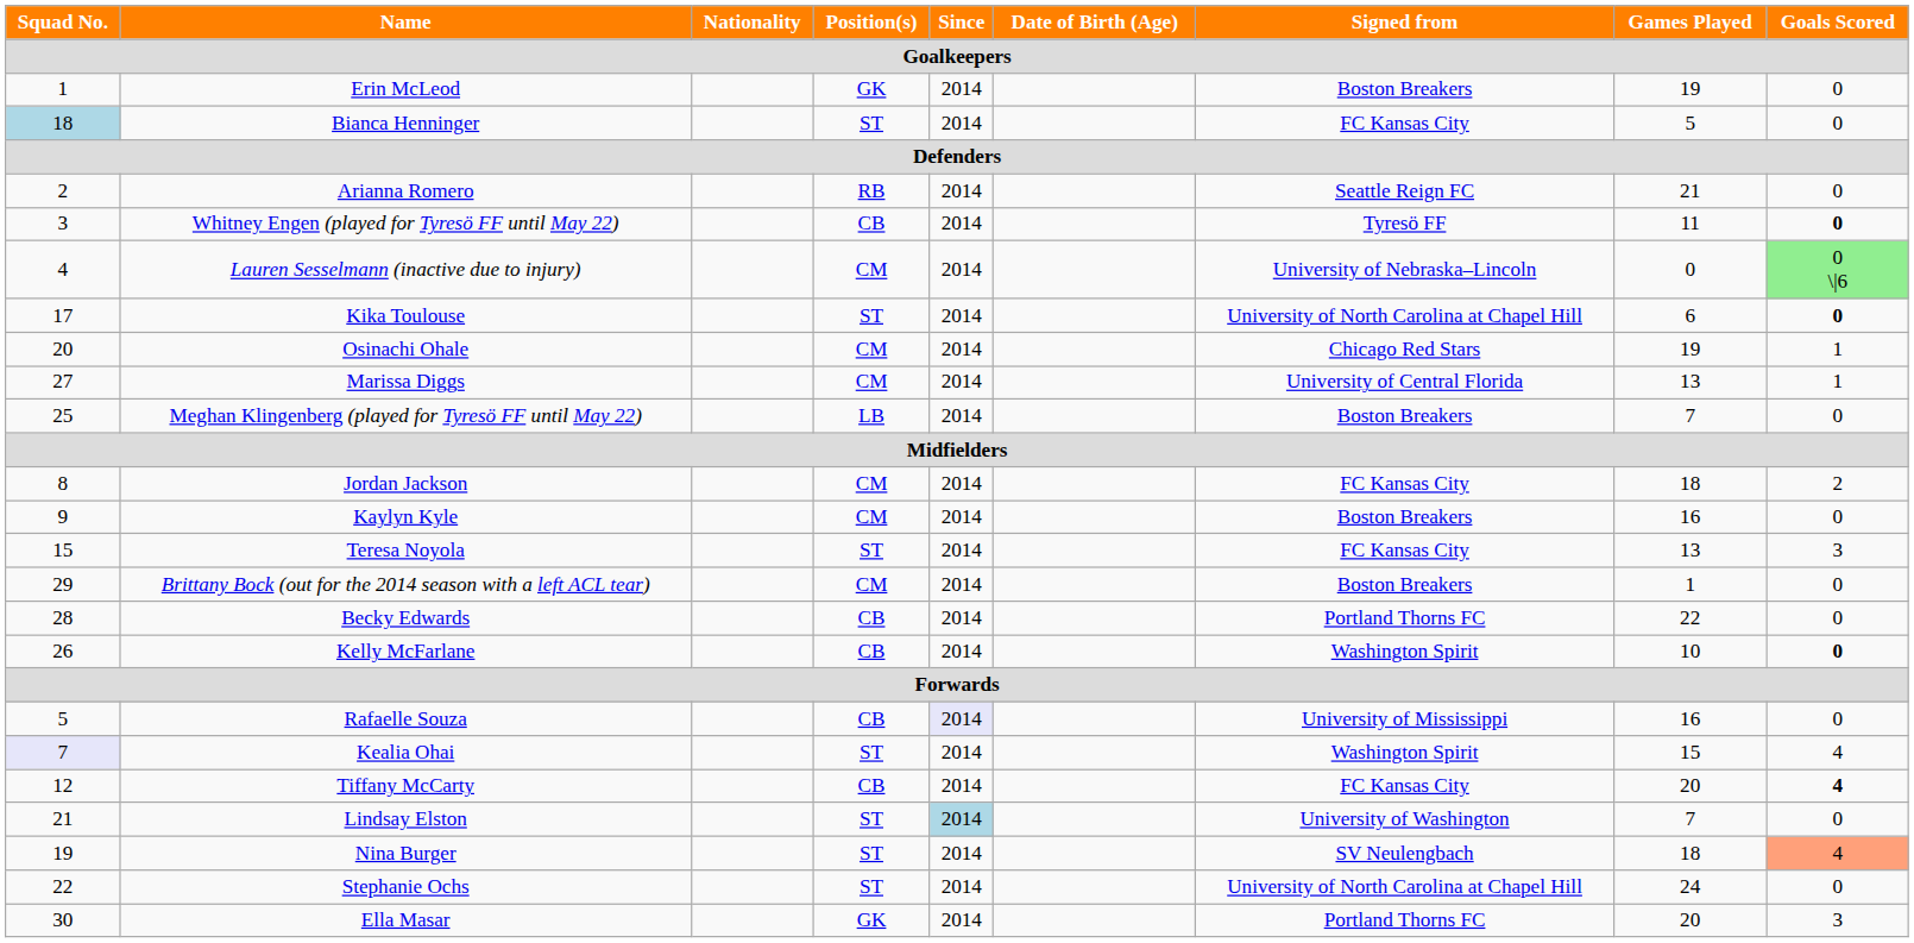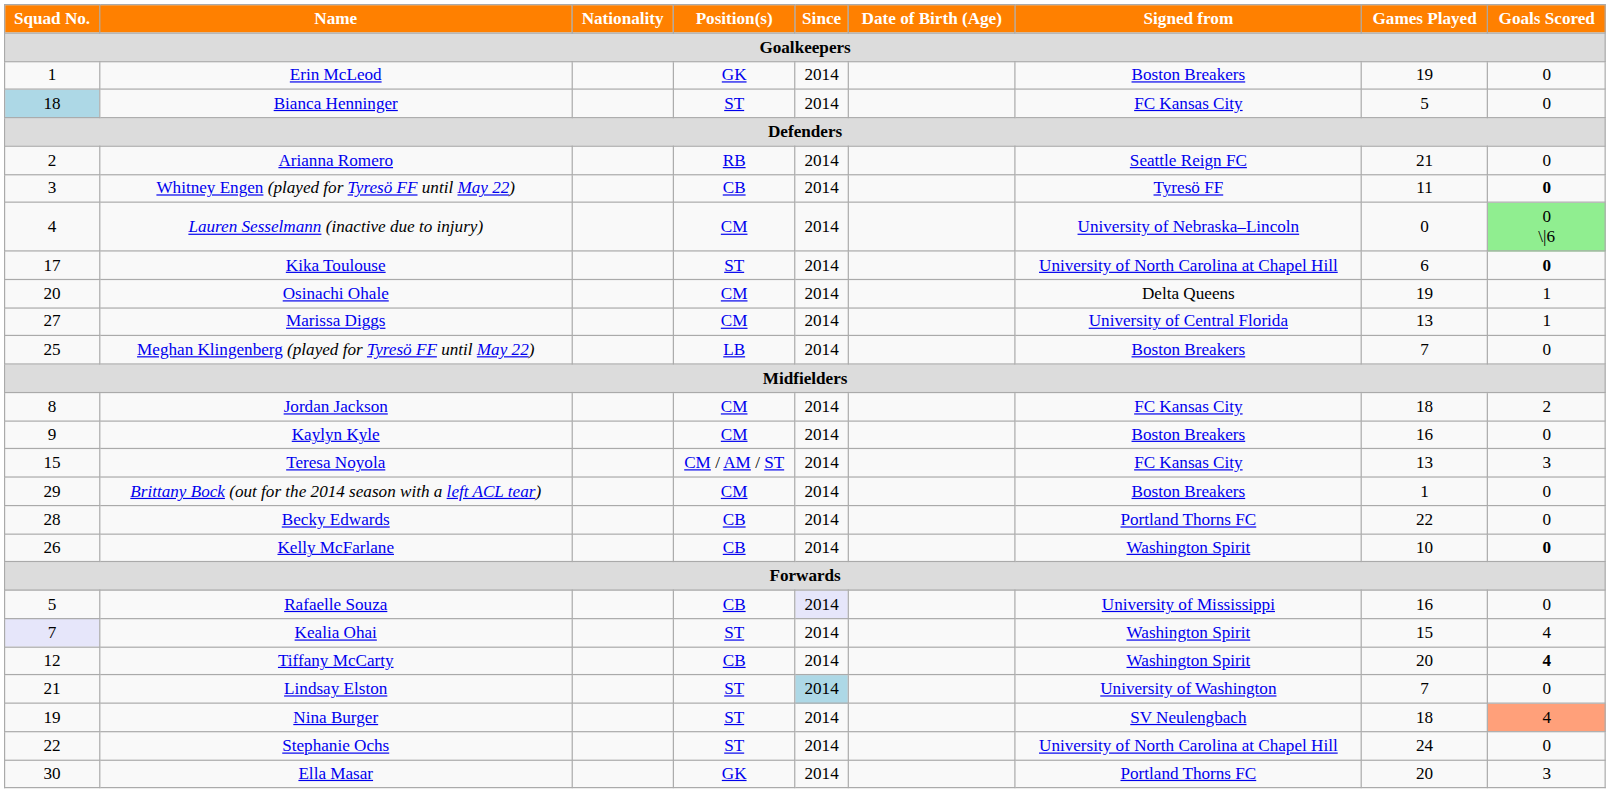Osinachi Ohale | Signed from: Chicago Red Stars -> Delta Queens
Teresa Noyola | Position(s): ST -> CM / AM / ST
Tiffany McCarty | Signed from: FC Kansas City -> Washington Spirit
